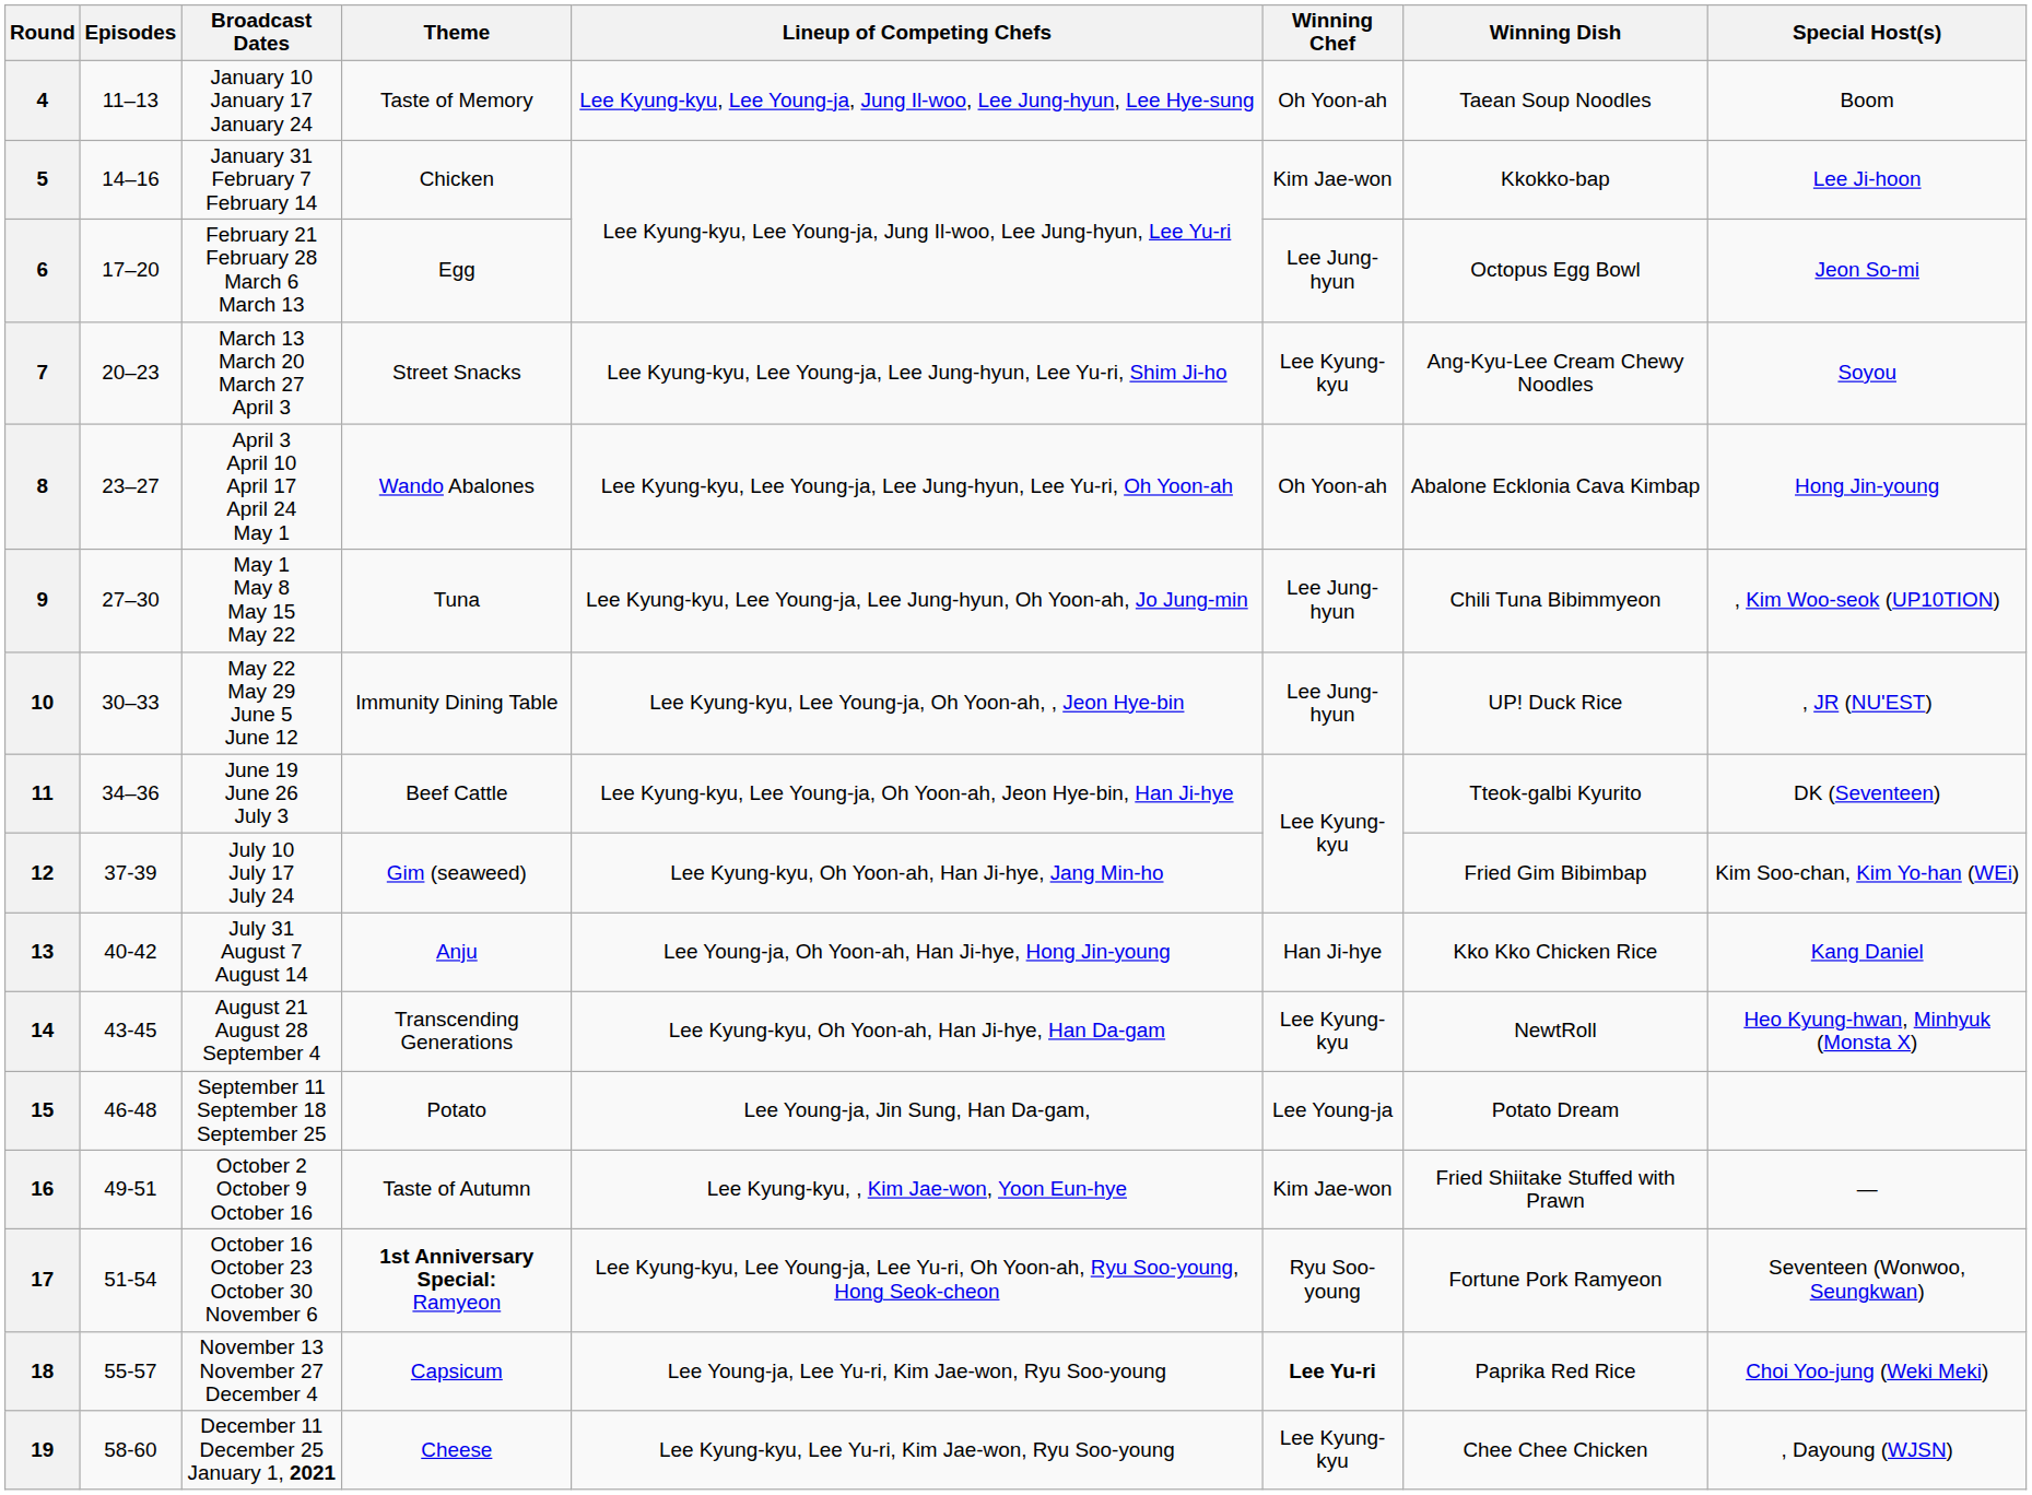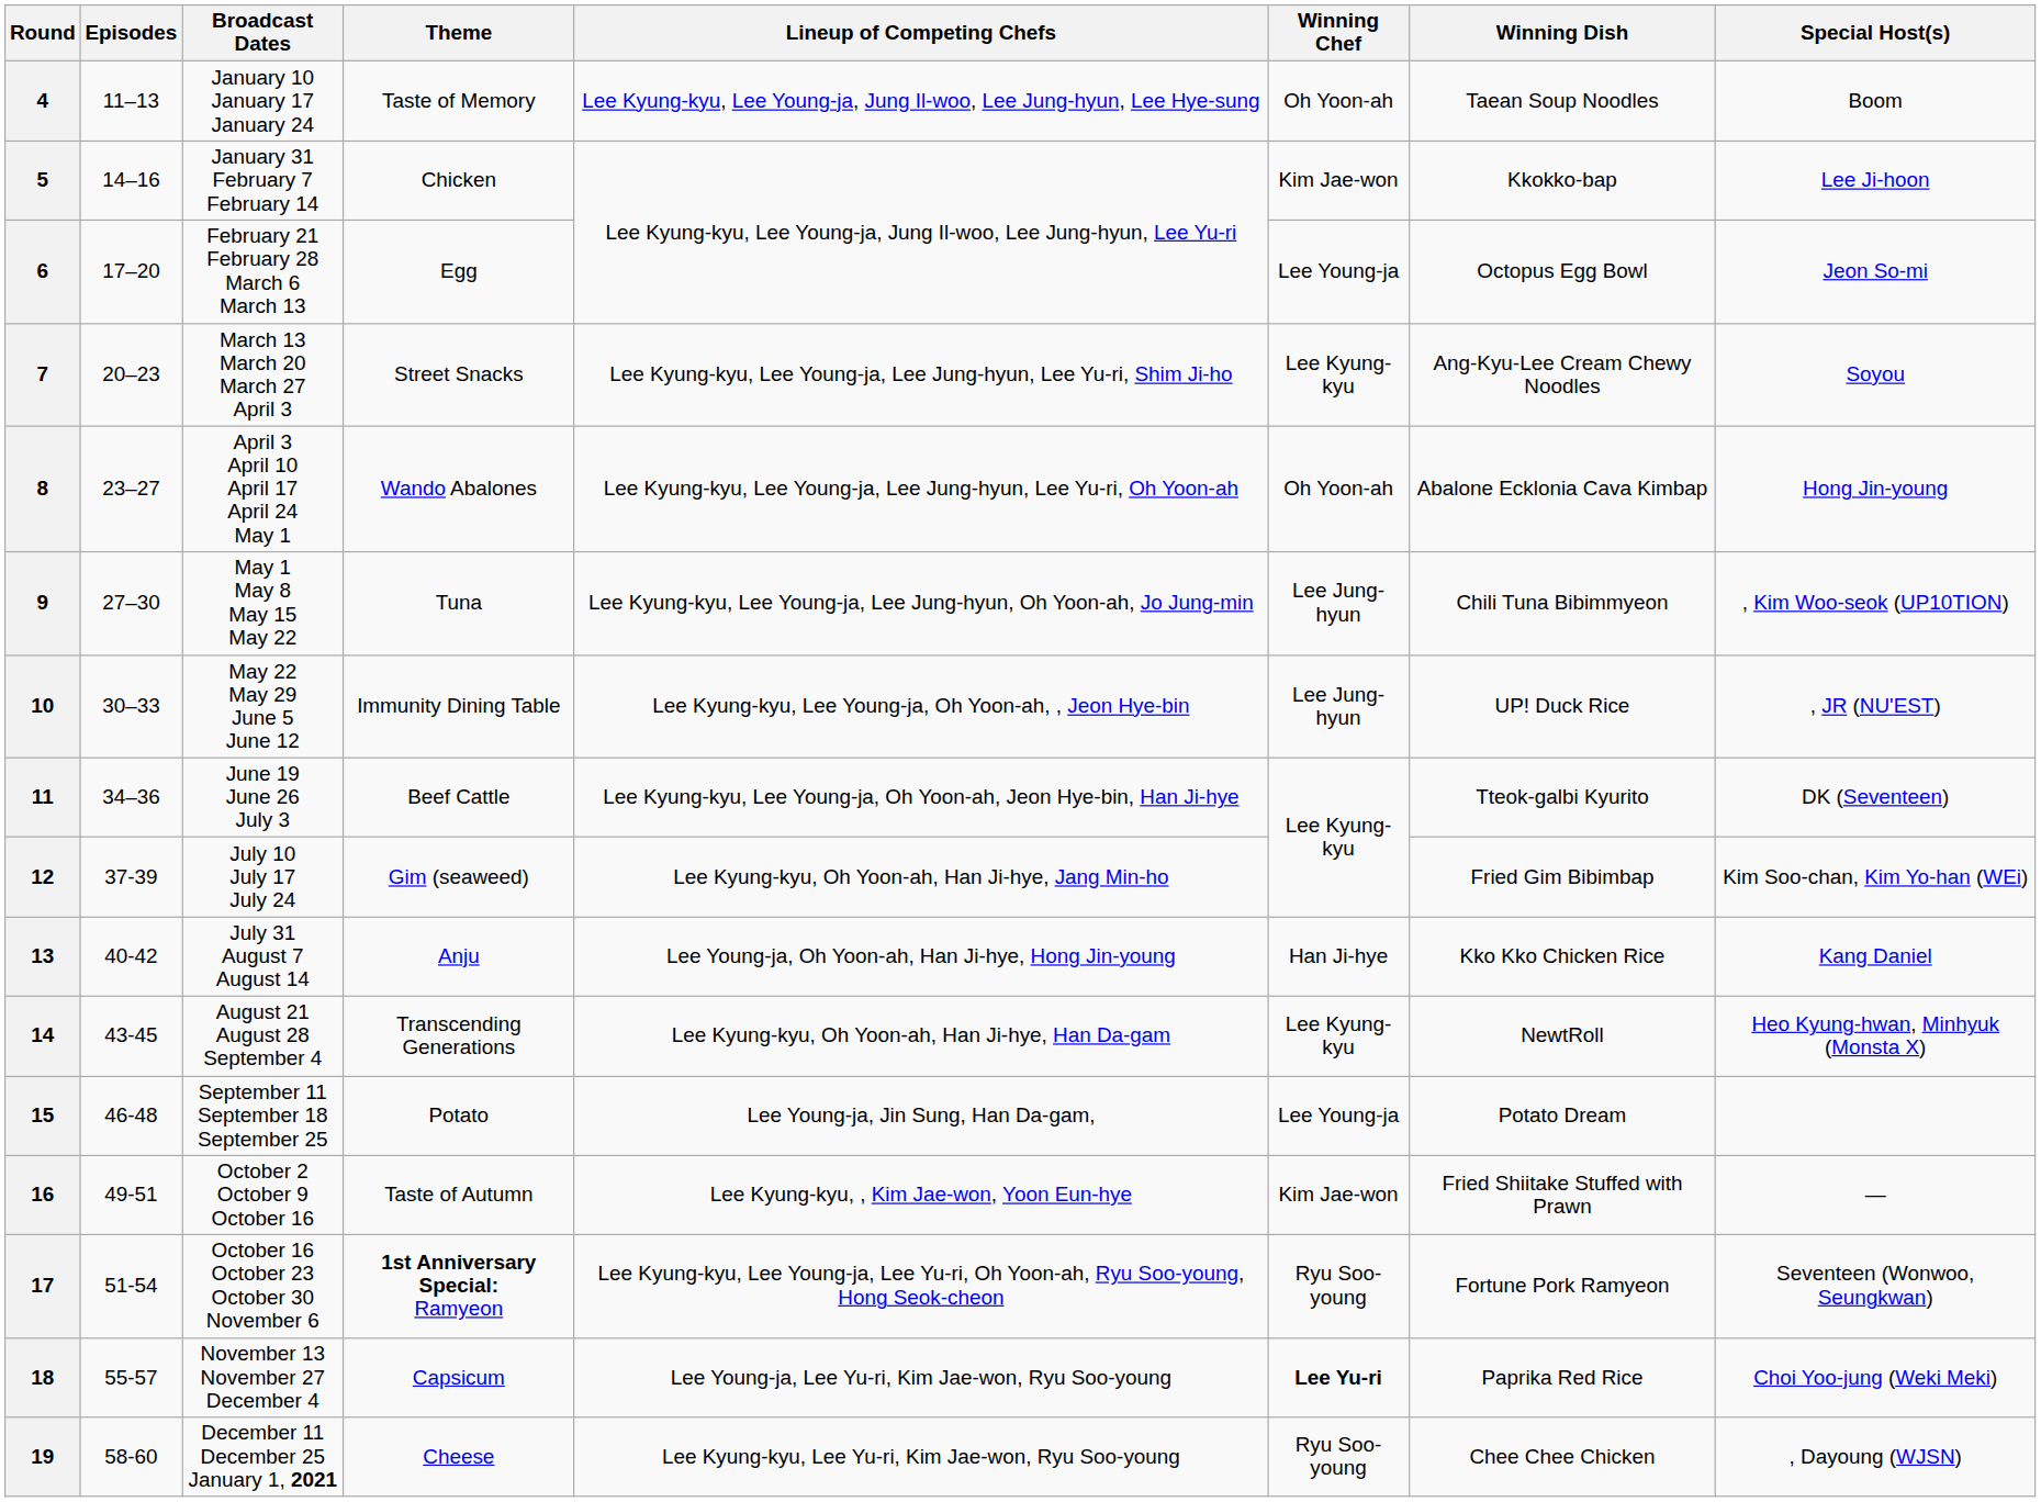6 | Winning Chef: Lee Jung-hyun -> Lee Young-ja
19 | Winning Chef: Lee Kyung-kyu -> Ryu Soo-young
